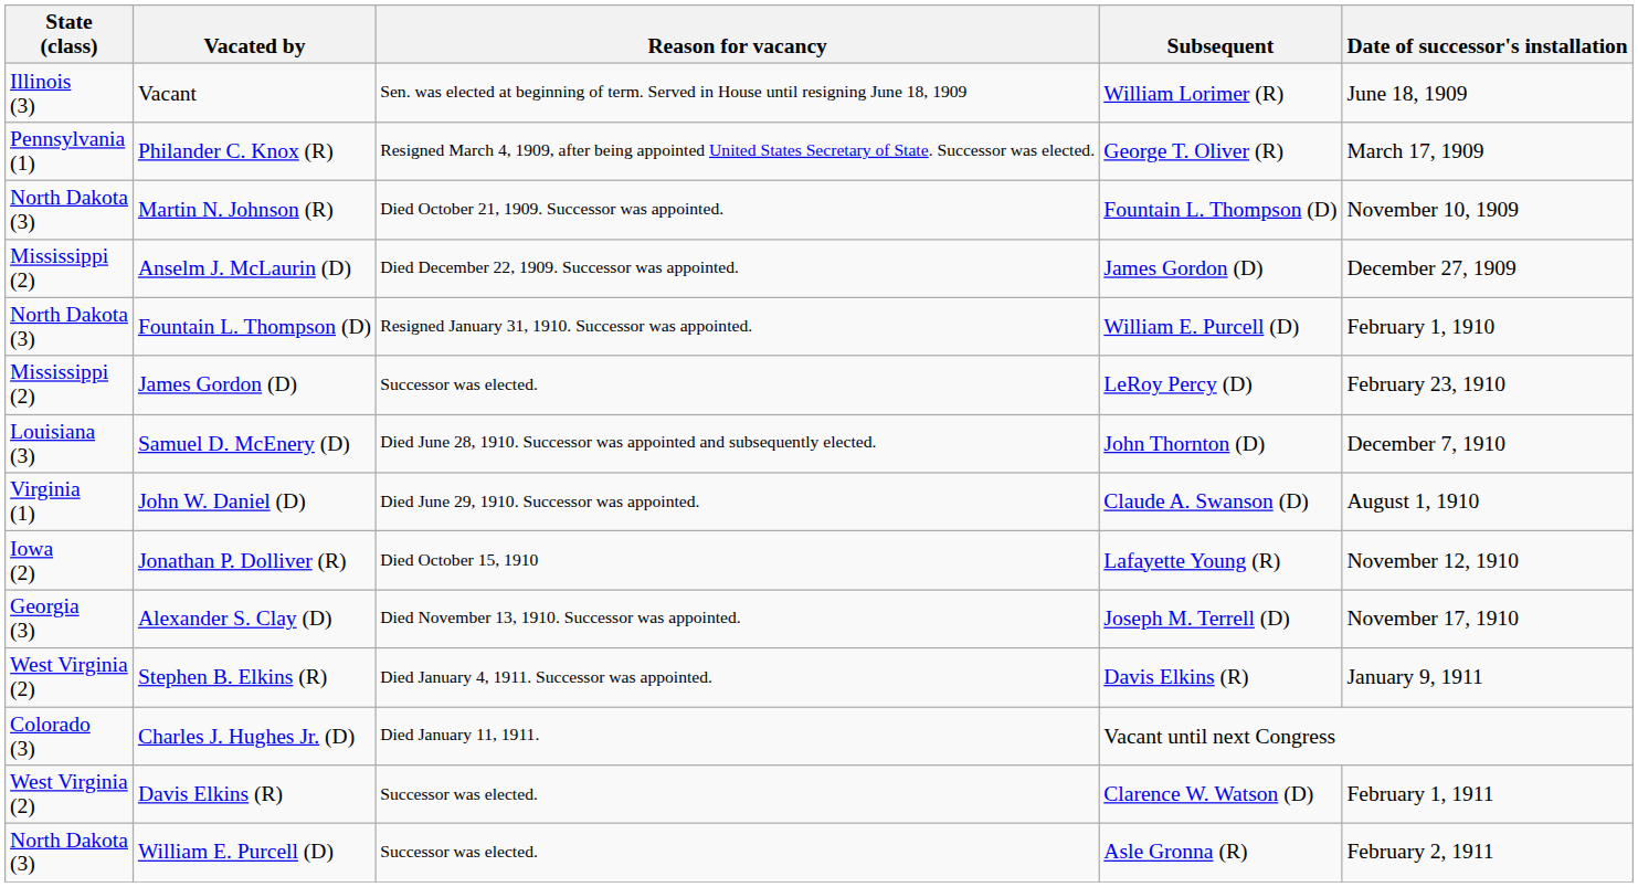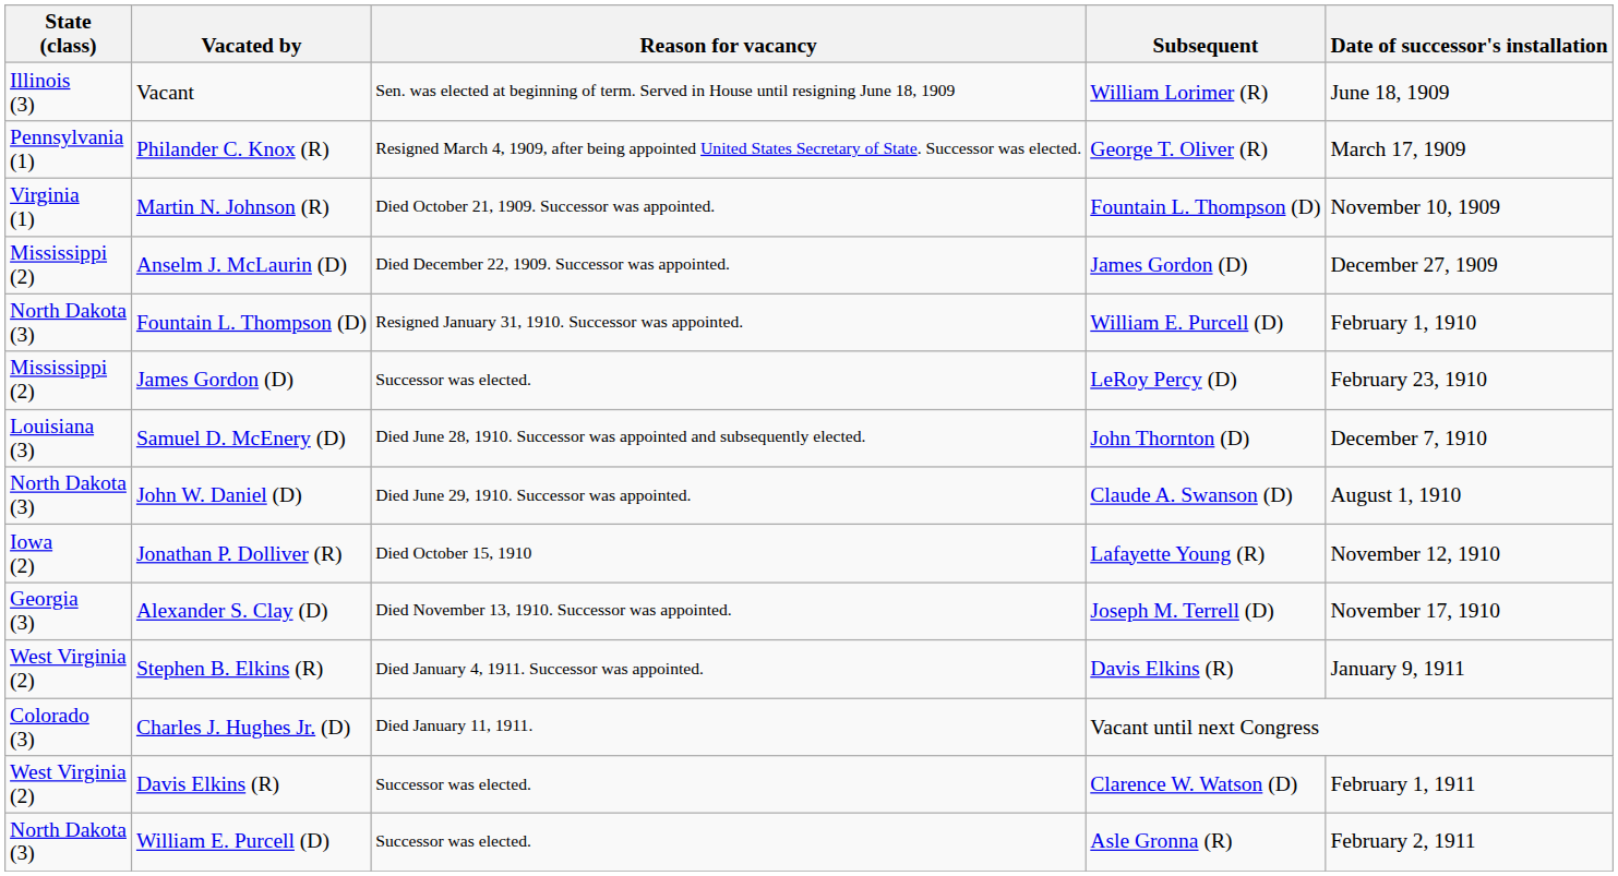Martin N. Johnson (R) | State (class): North Dakota (3) -> Virginia (1)
John W. Daniel (D) | State (class): Virginia (1) -> North Dakota (3)
